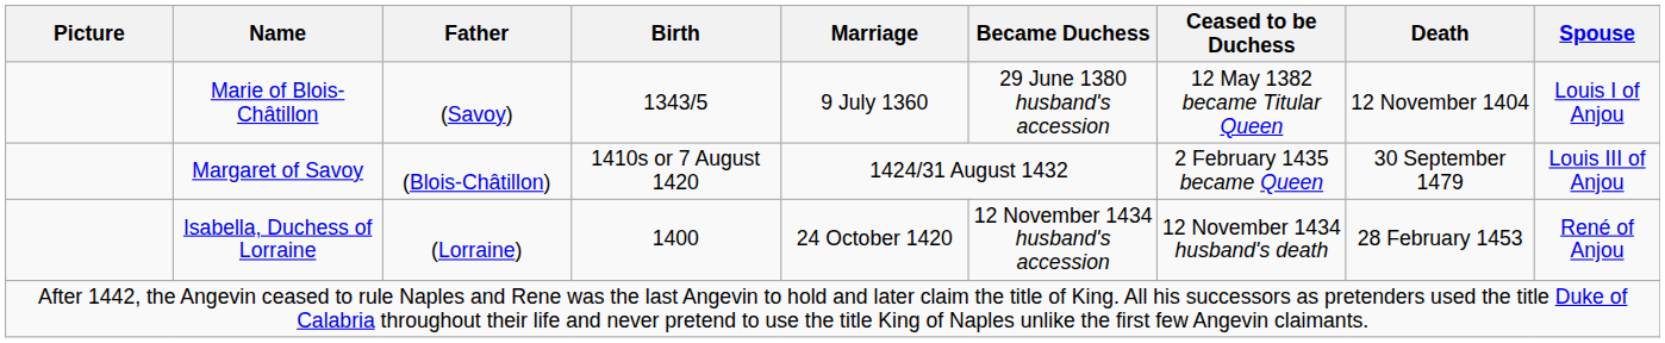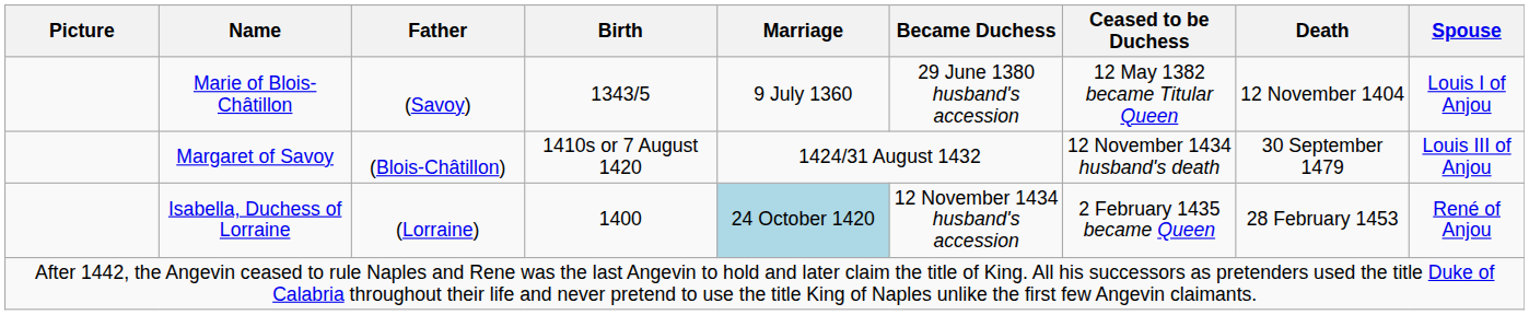Margaret of Savoy | Ceased to be Duchess: 2 February 1435 became Queen -> 12 November 1434 husband's death
Isabella, Duchess of Lorraine | Marriage: no background -> lightblue background
Isabella, Duchess of Lorraine | Ceased to be Duchess: 12 November 1434 husband's death -> 2 February 1435 became Queen
